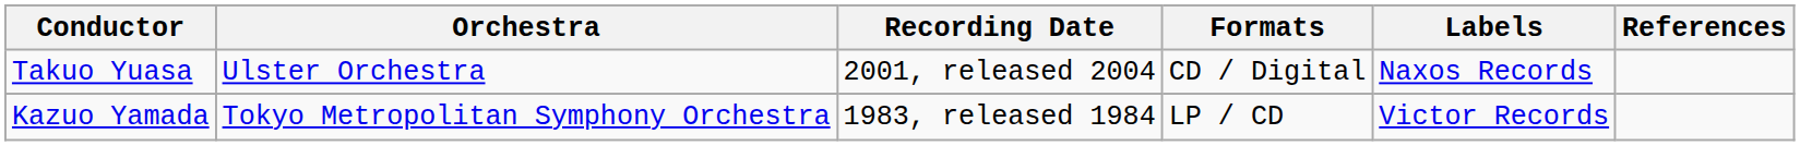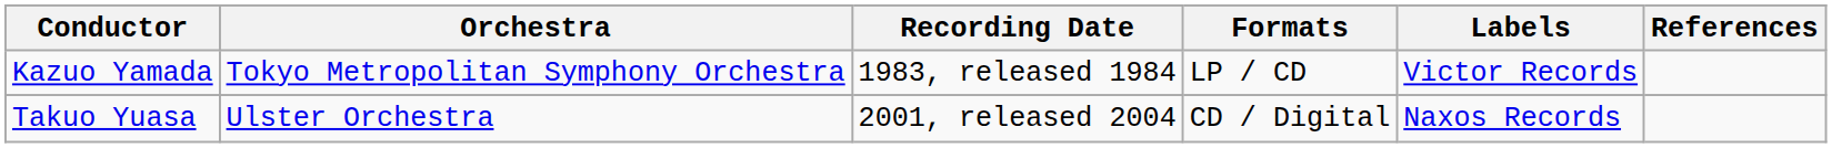rows swapped: Kazuo Yamada <-> Takuo Yuasa
